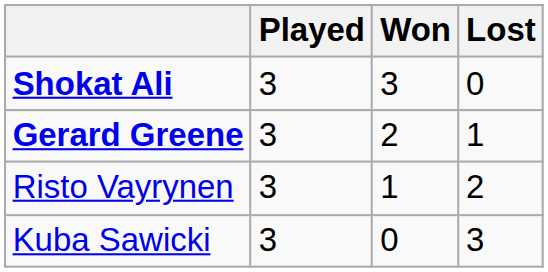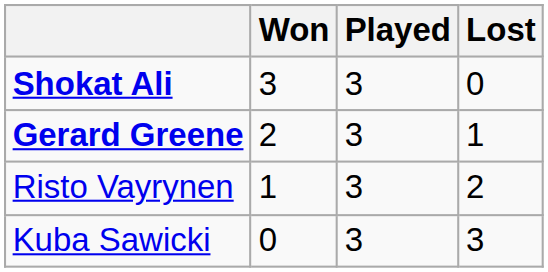columns swapped: Played <-> Won
